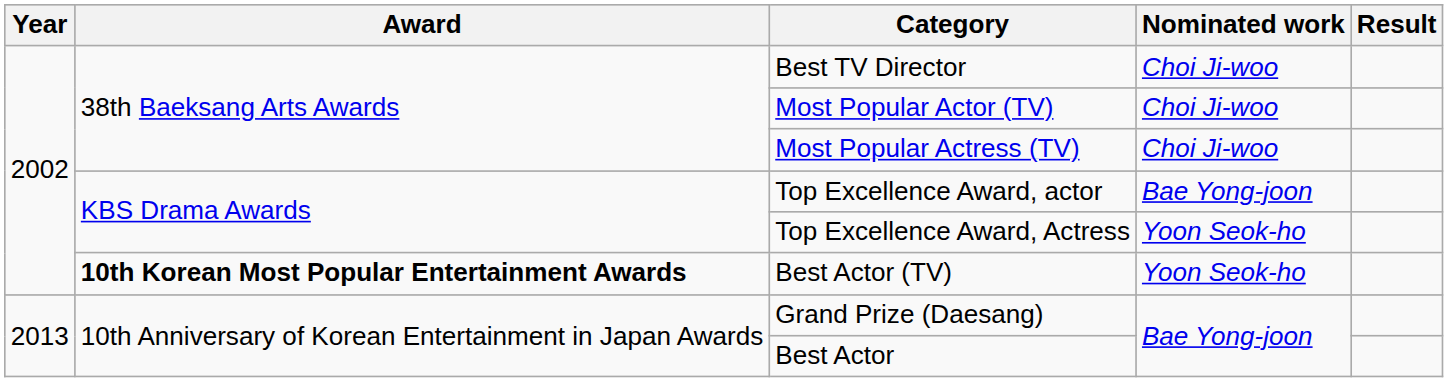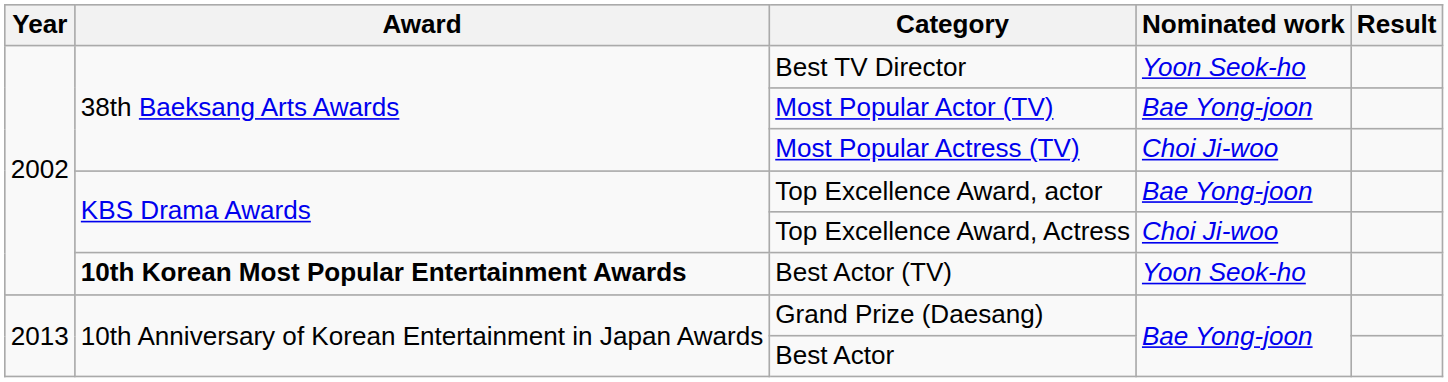Best TV Director | Nominated work: Choi Ji-woo -> Yoon Seok-ho
Most Popular Actor (TV) | Nominated work: Choi Ji-woo -> Bae Yong-joon
Top Excellence Award, Actress | Nominated work: Yoon Seok-ho -> Choi Ji-woo
